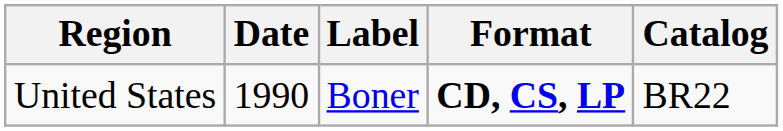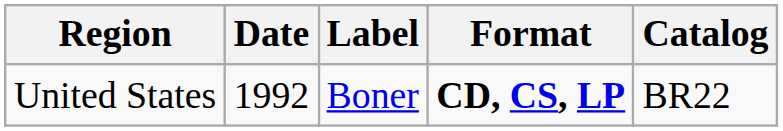United States | Date: 1990 -> 1992
